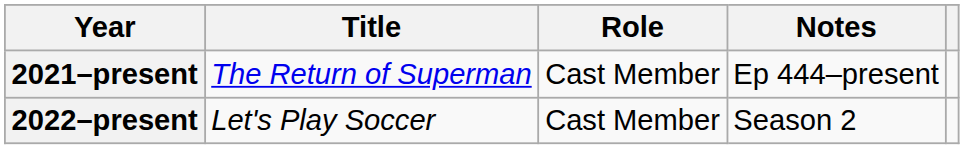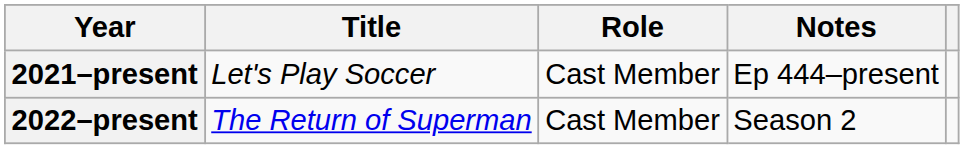2021–present | Title: The Return of Superman -> Let's Play Soccer
2022–present | Title: Let's Play Soccer -> The Return of Superman
